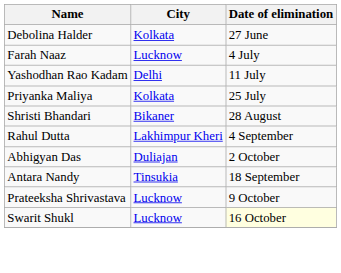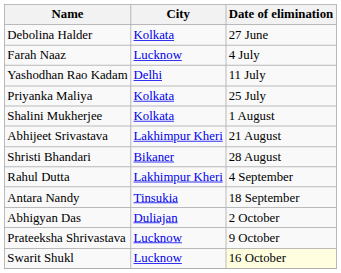+ row: Shalini Mukherjee | Kolkata | 1 August
+ row: Abhijeet Srivastava | Lakhimpur Kheri | 21 August
rows swapped: Antara Nandy <-> Abhigyan Das
